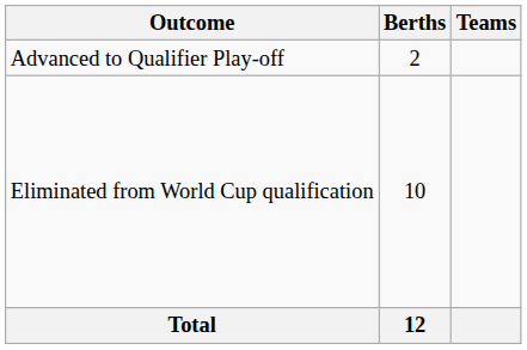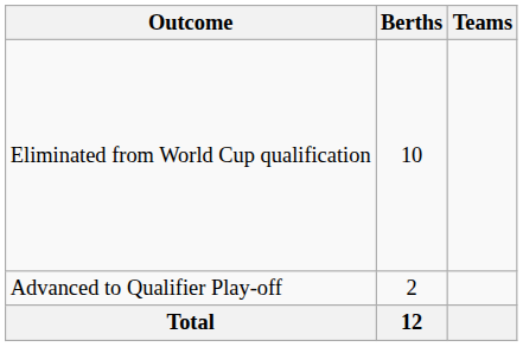rows swapped: Advanced to Qualifier Play-off <-> Eliminated from World Cup qualification
